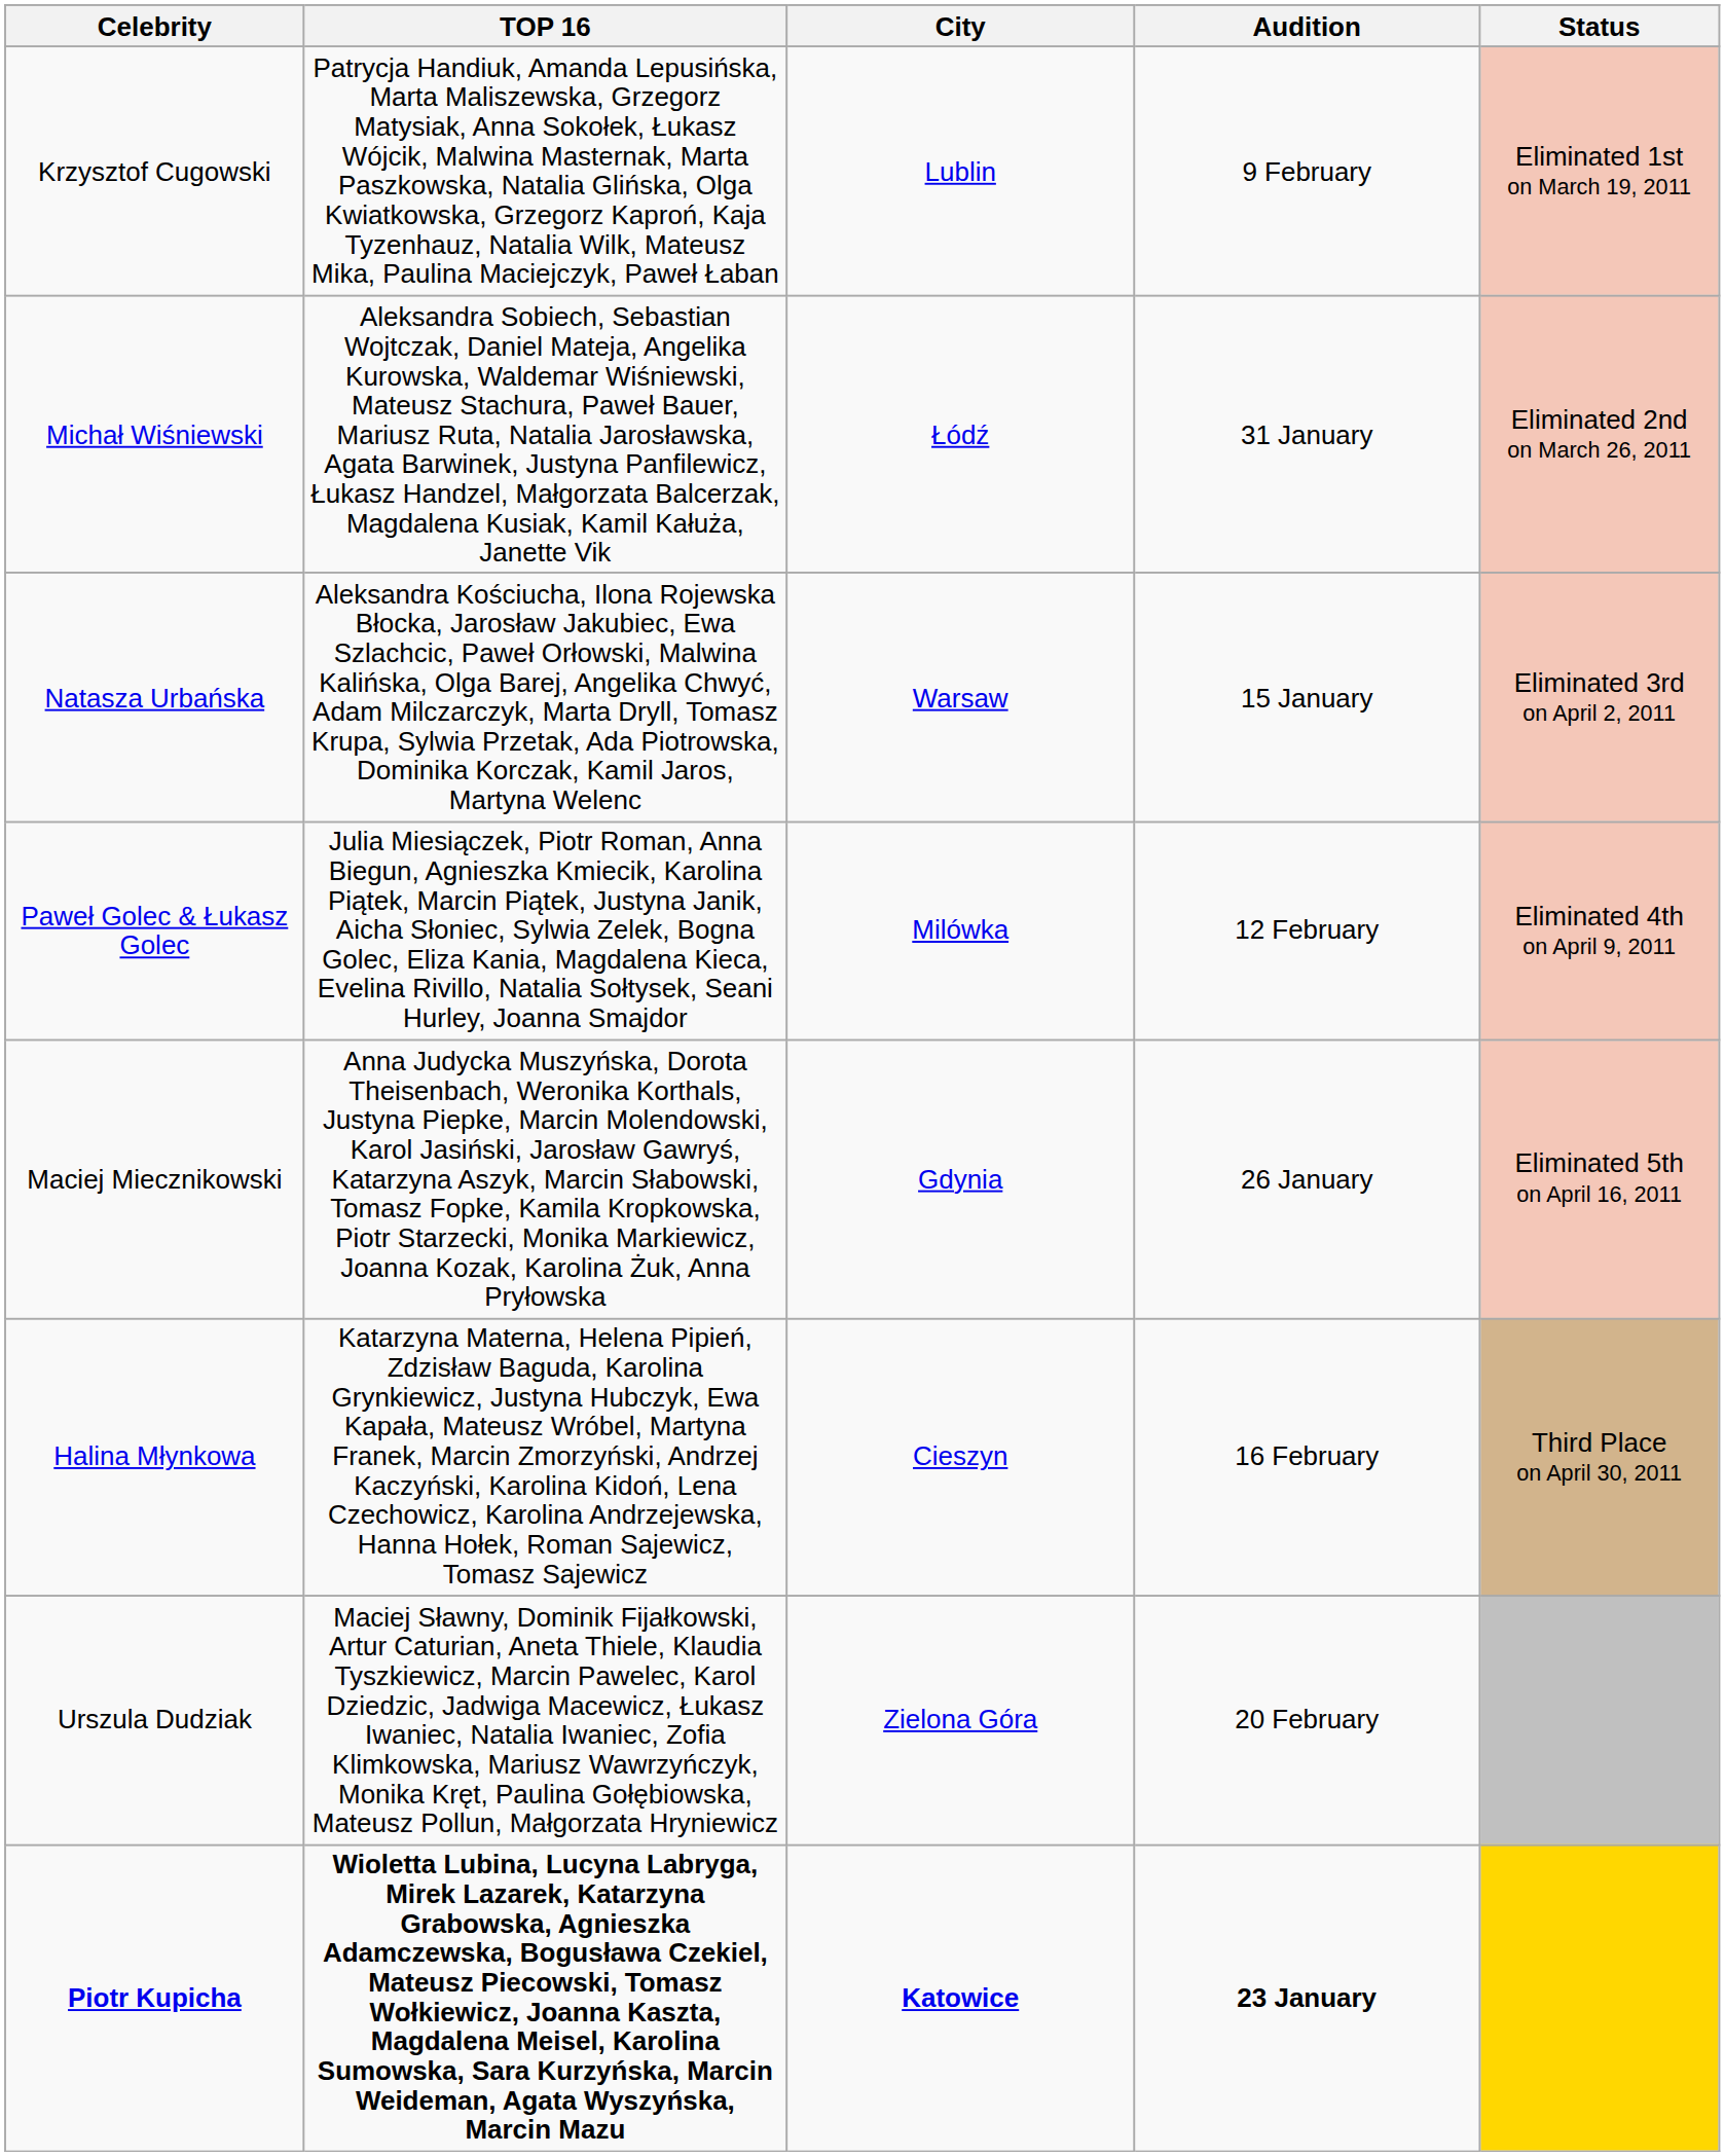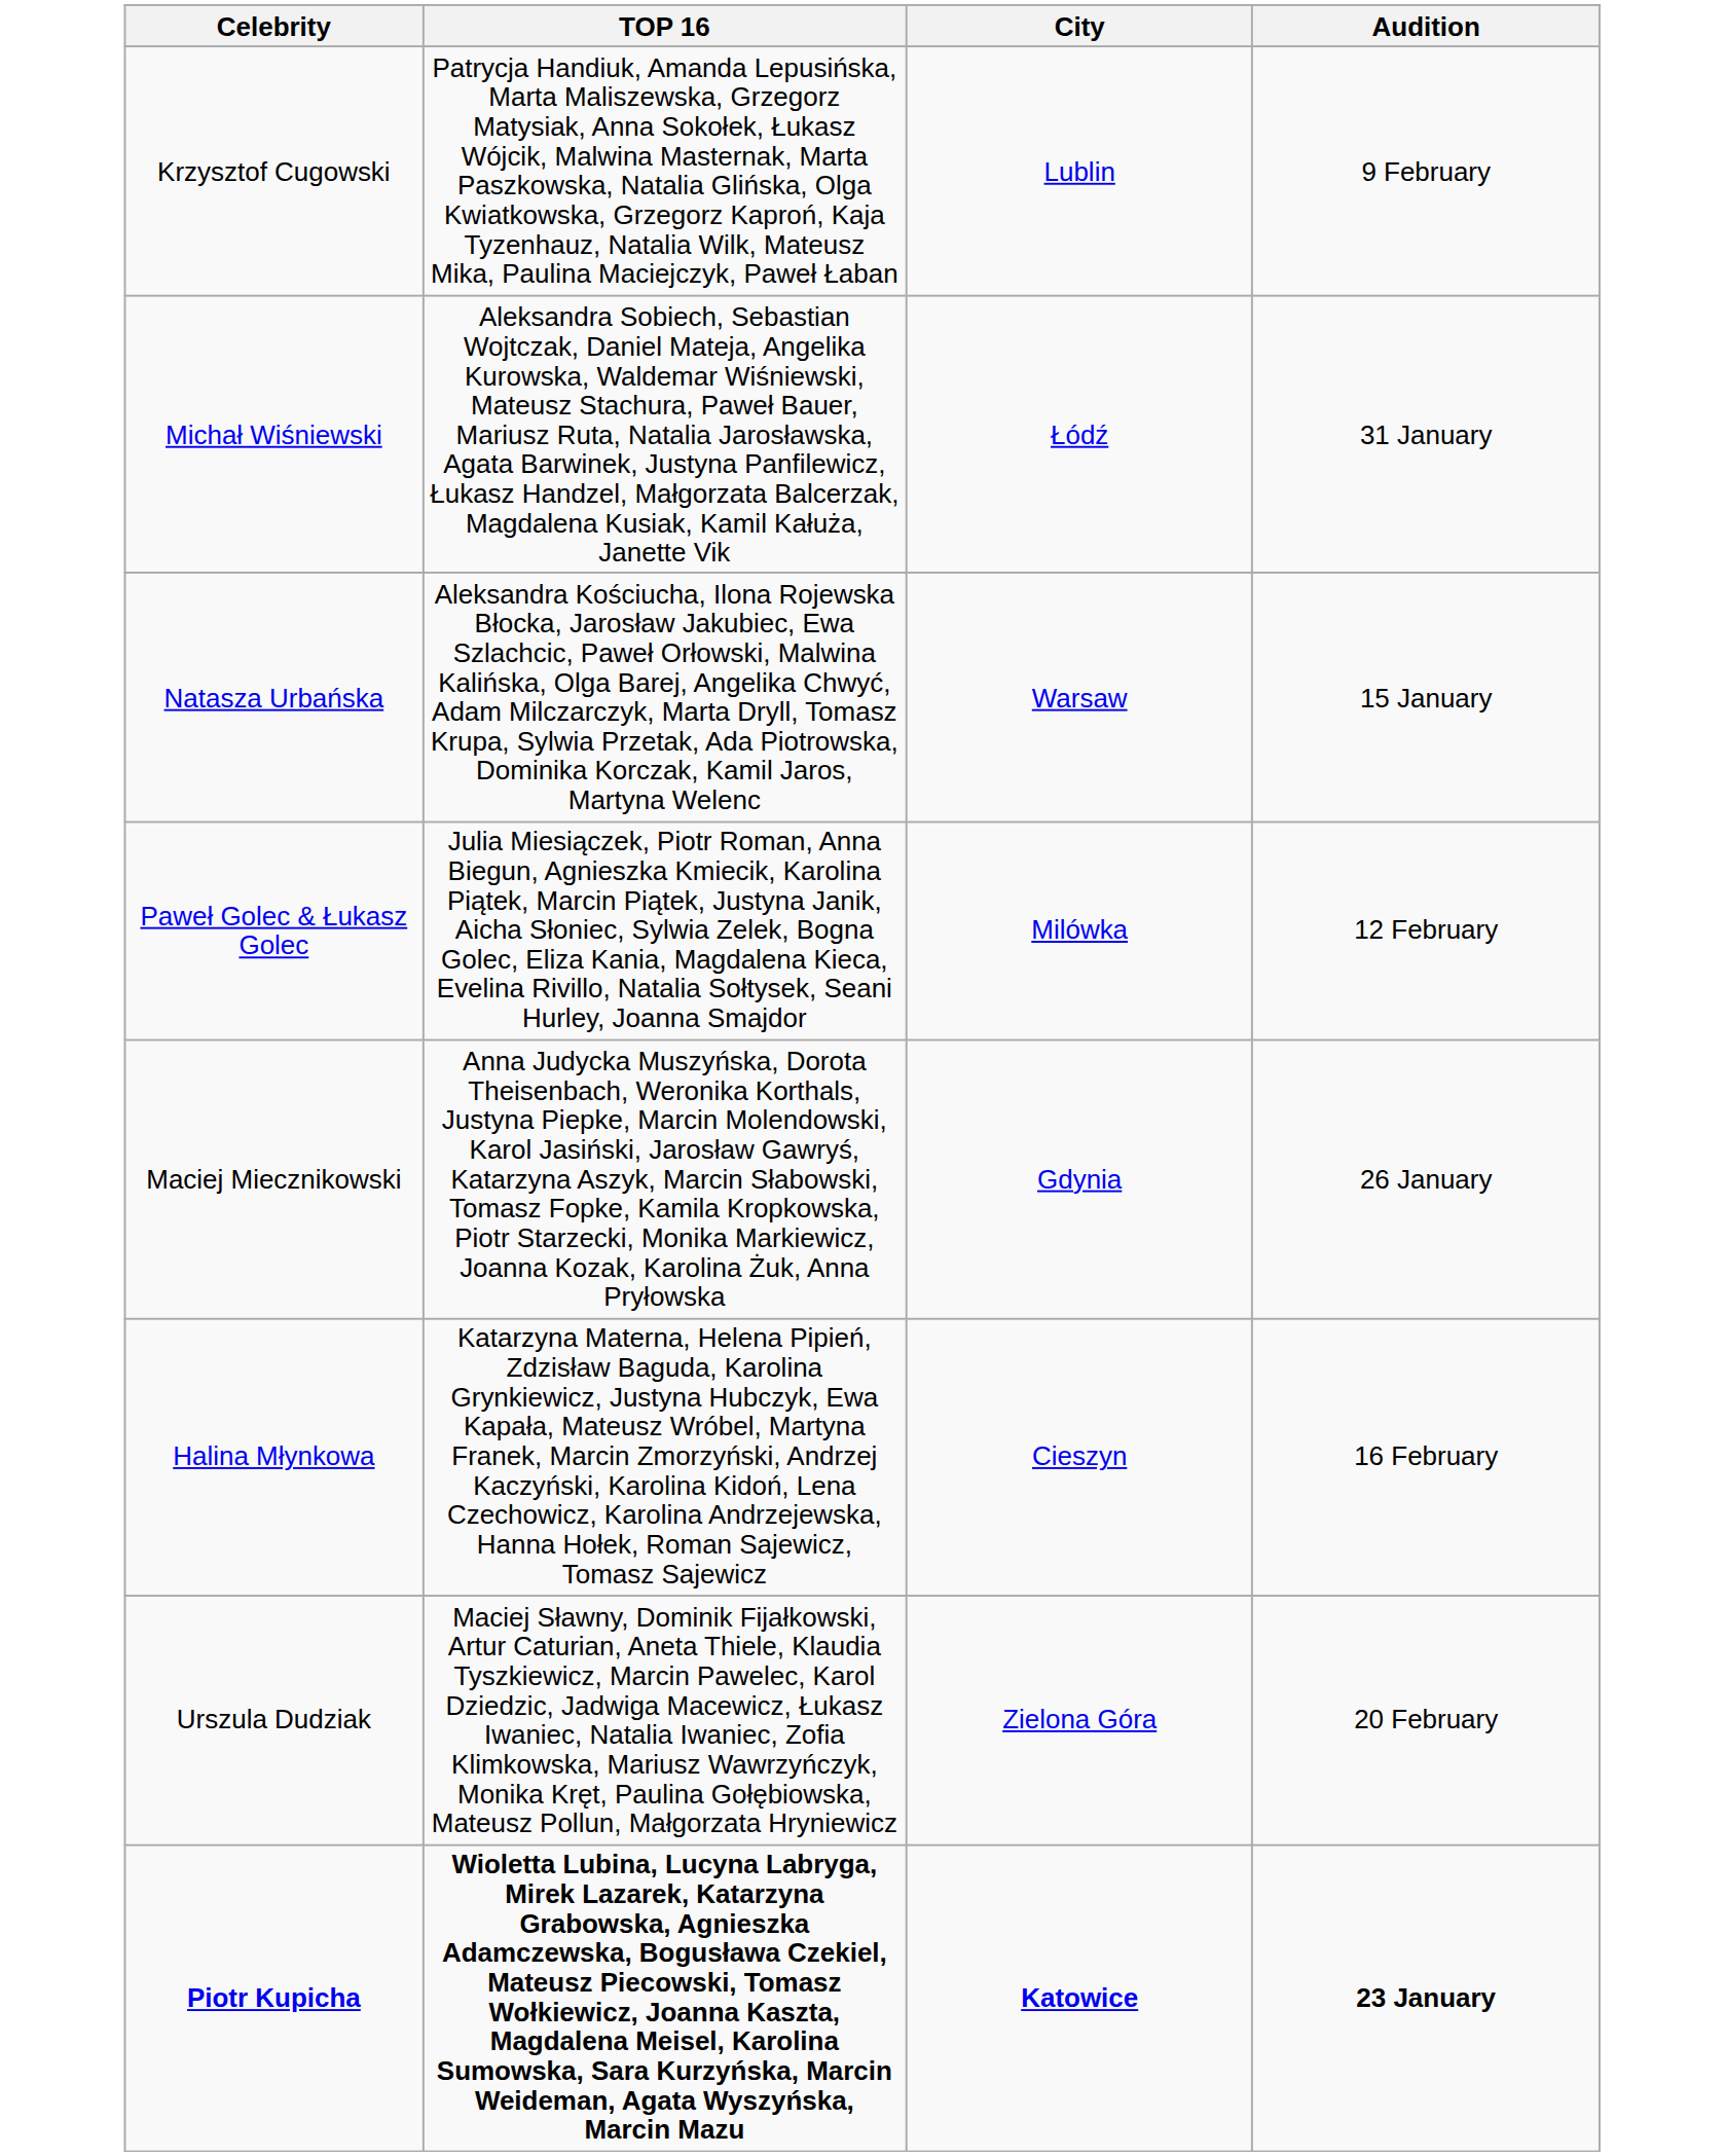- column: Status | Eliminated 1st on March 19, 2011 | Eliminated 2nd on March 26, 2011 | Eliminated 3rd on April 2, 2011 | Eliminated 4th on April 9, 2011 | Eliminated 5th on April 16, 2011 | Third Place on April 30, 2011
